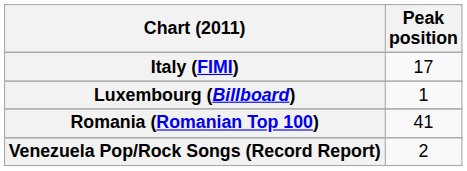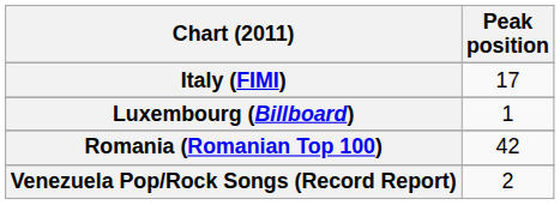Romania (Romanian Top 100) | Peak position: 41 -> 42
